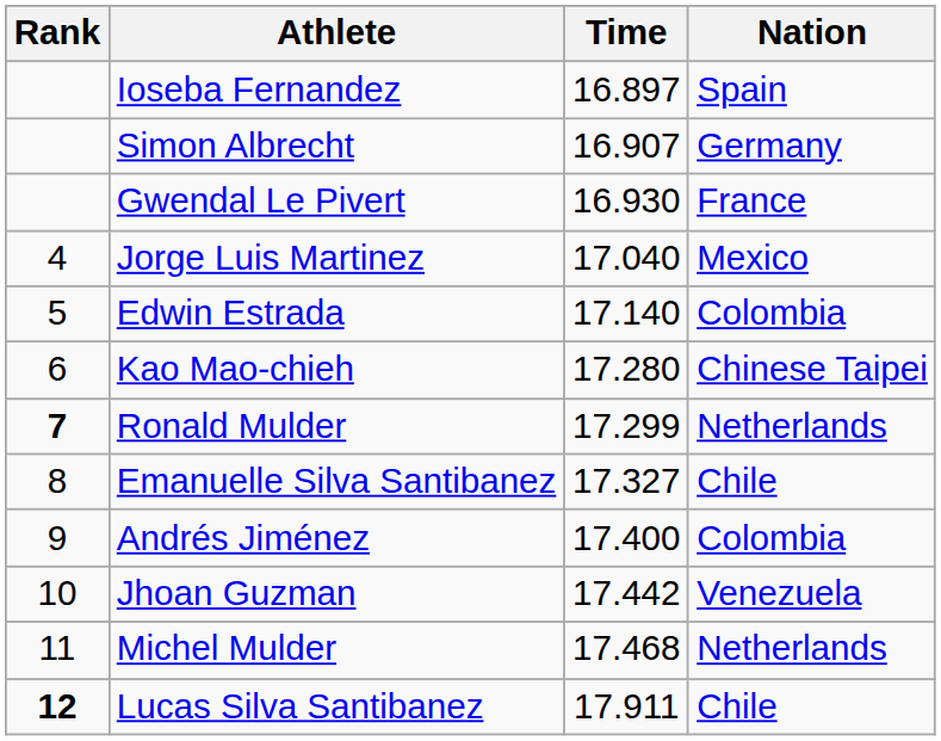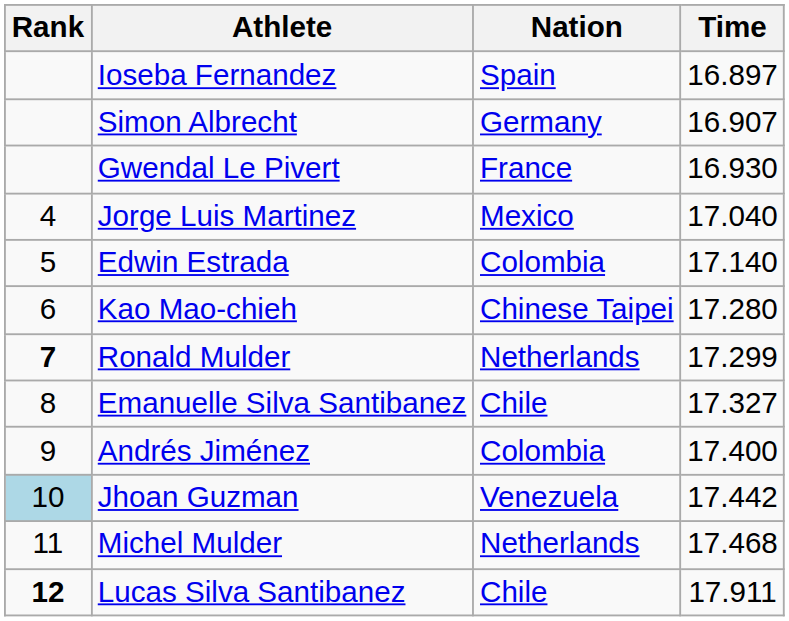columns swapped: Nation <-> Time
Jhoan Guzman | Rank: no background -> lightblue background
